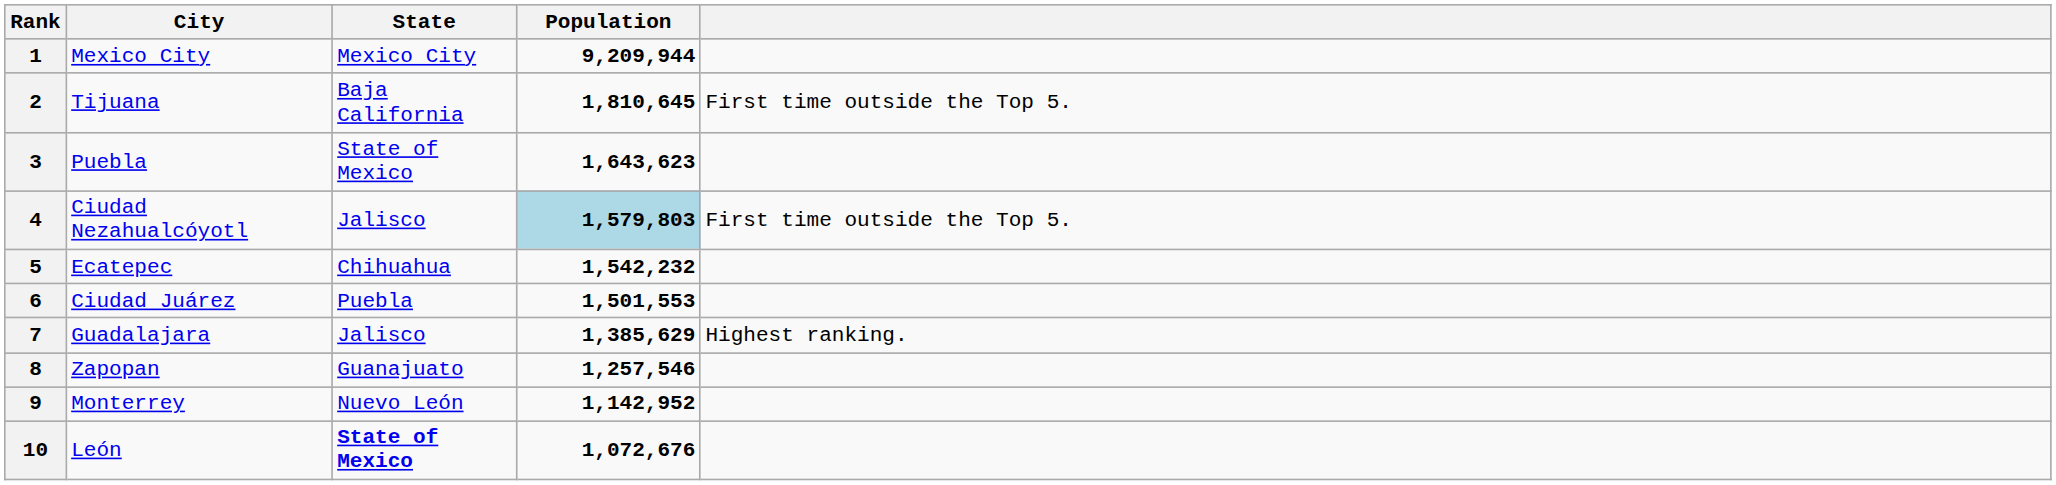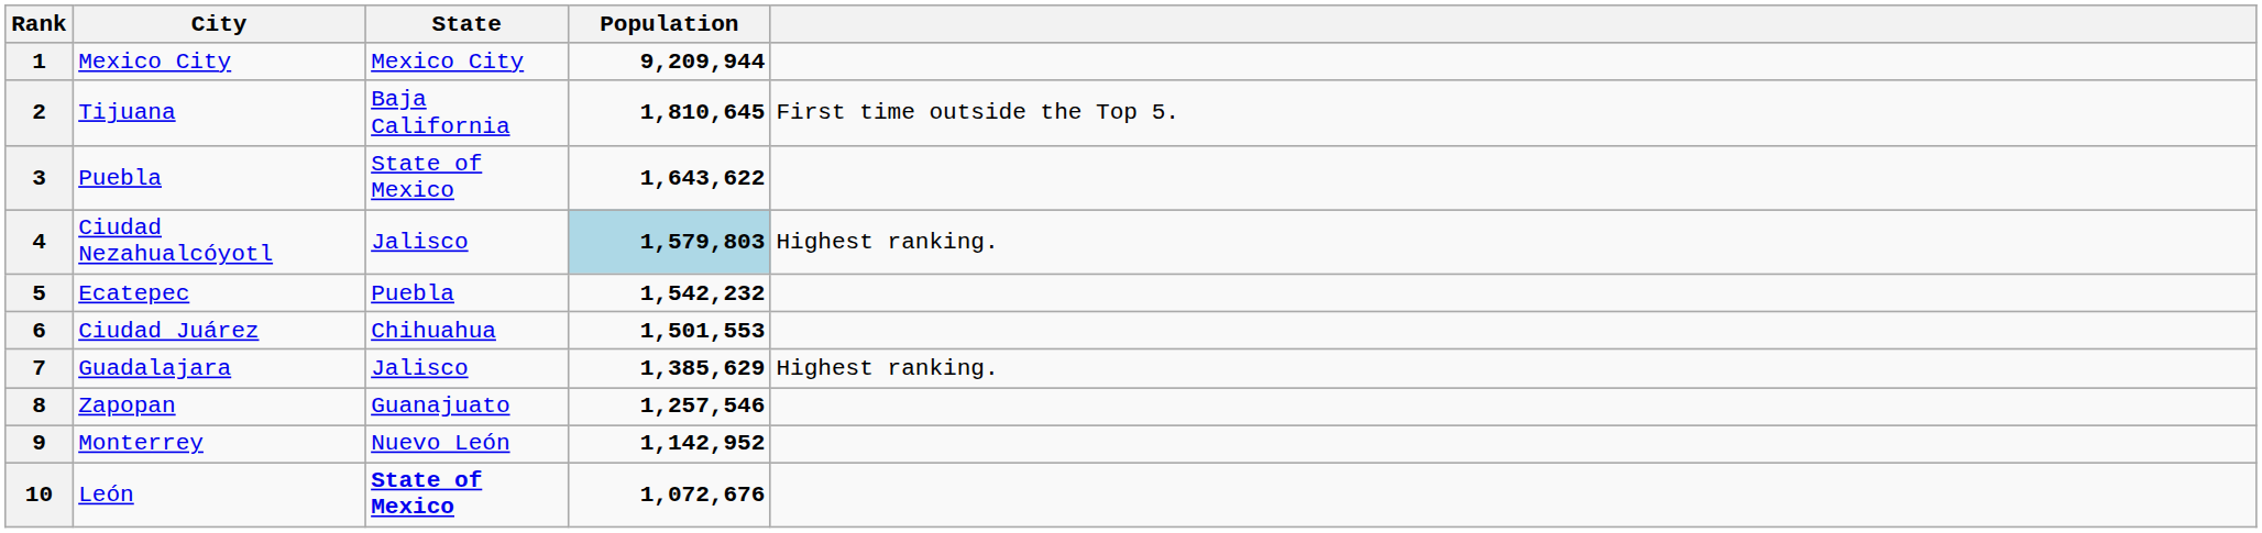3 | Population: 1,643,623 -> 1,643,622
4 | column 5: First time outside the Top 5. -> Highest ranking.
5 | State: Chihuahua -> Puebla
6 | State: Puebla -> Chihuahua
